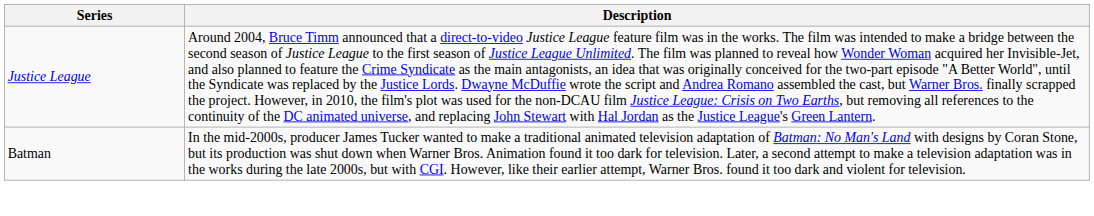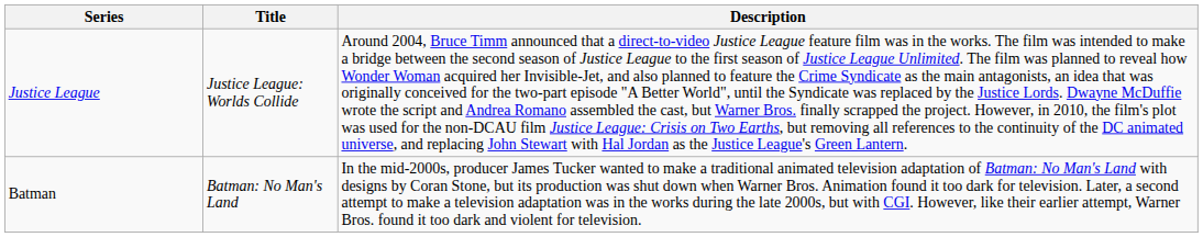+ column: Title | Justice League: Worlds Collide | Batman: No Man's Land
